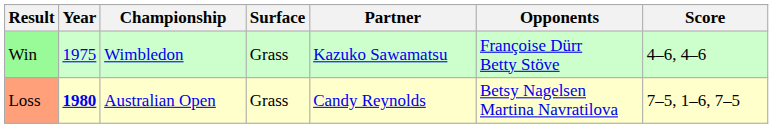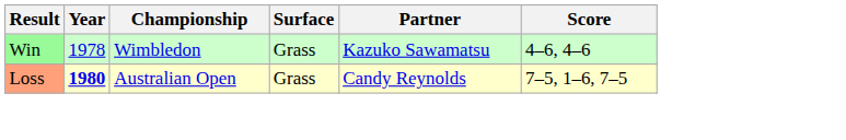- column: Opponents | Françoise Dürr Betty Stöve | Betsy Nagelsen Martina Navratilova
Win | Year: 1975 -> 1978
